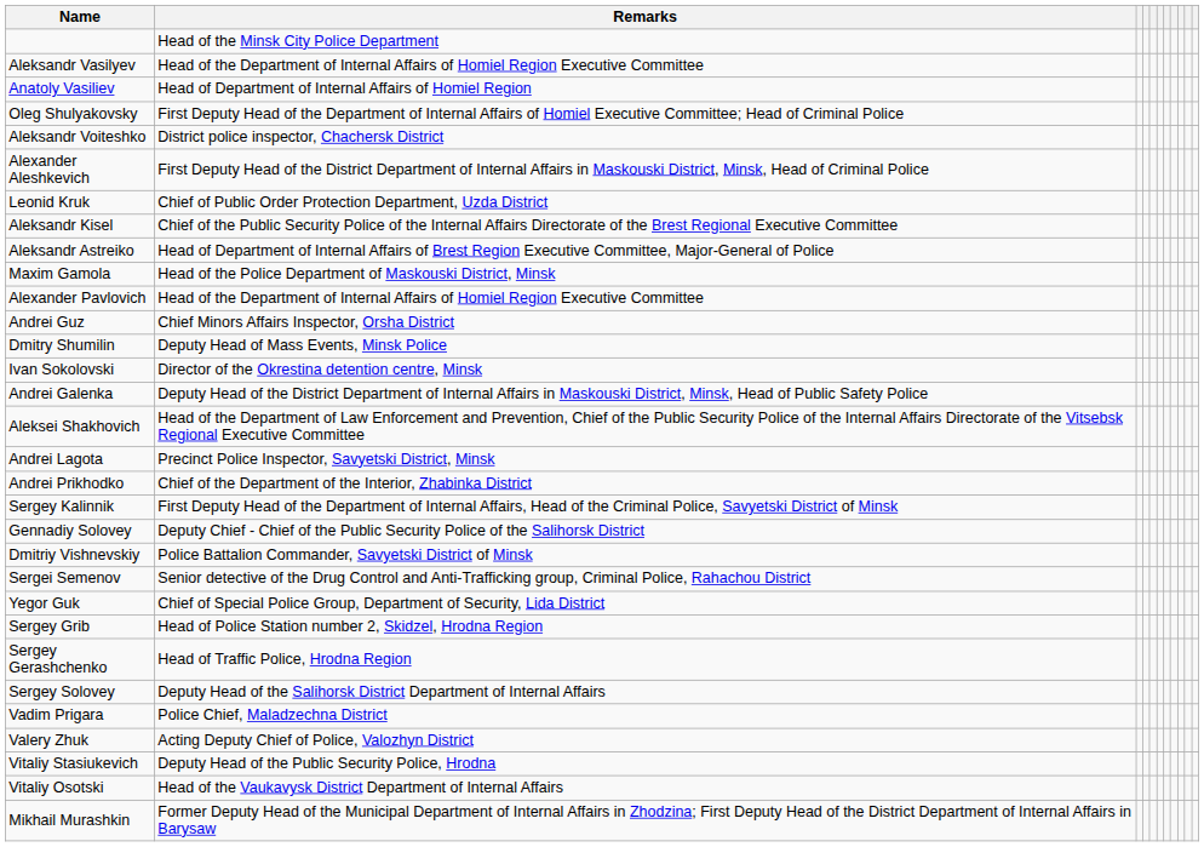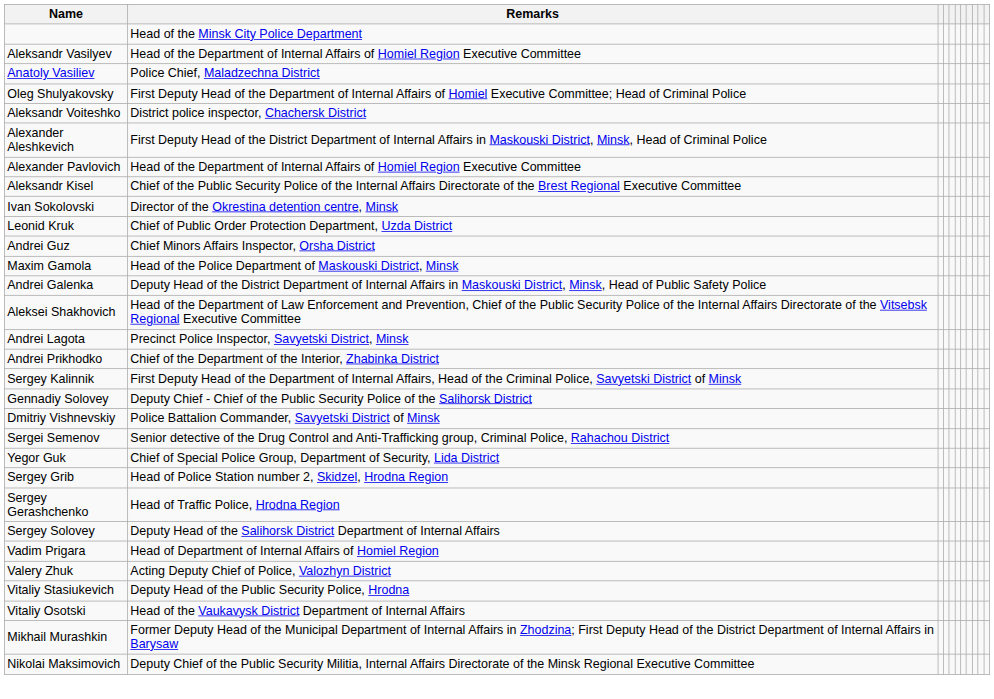Anatoly Vasiliev | Remarks: Head of Department of Internal Affairs of Homiel Region -> Police Chief, Maladzechna District
rows swapped: Alexander Pavlovich <-> Leonid Kruk
- row: Aleksandr Astreiko | Head of Department of Internal Affairs of Brest Region Executive Committee, Major-General of Police
rows swapped: Ivan Sokolovski <-> Maxim Gamola
- row: Dmitry Shumilin | Deputy Head of Mass Events, Minsk Police
Vadim Prigara | Remarks: Police Chief, Maladzechna District -> Head of Department of Internal Affairs of Homiel Region
+ row: Nikolai Maksimovich | Deputy Chief of the Public Security Militia, Internal Affairs Directorate of the Minsk Regional Executive Committee
